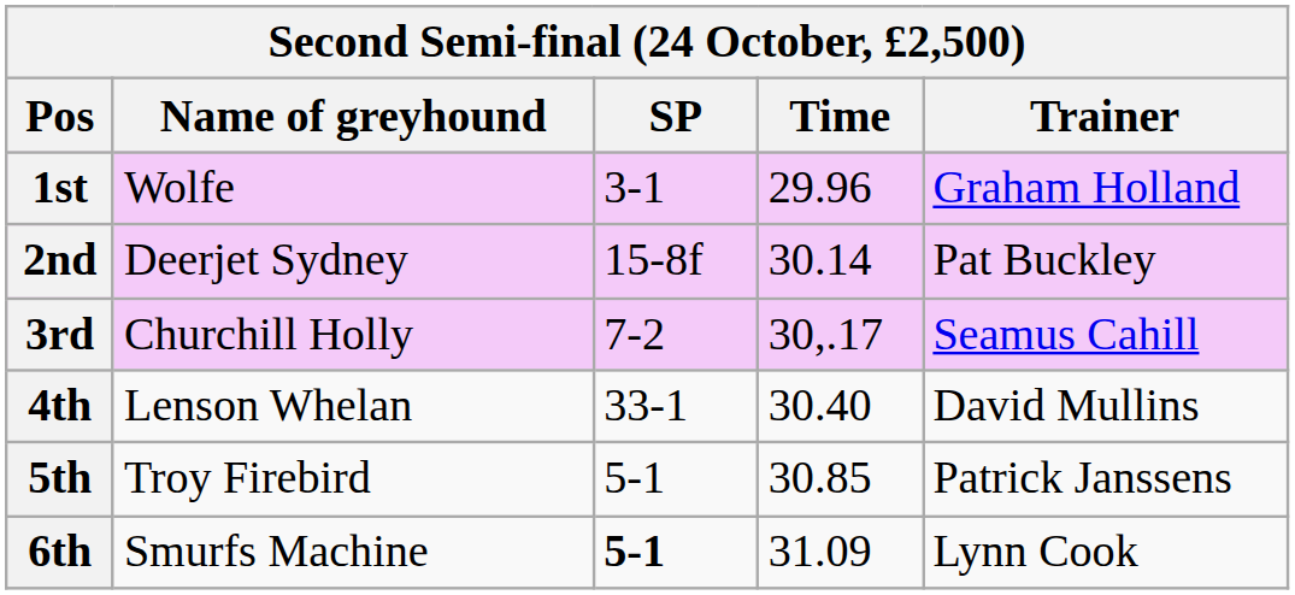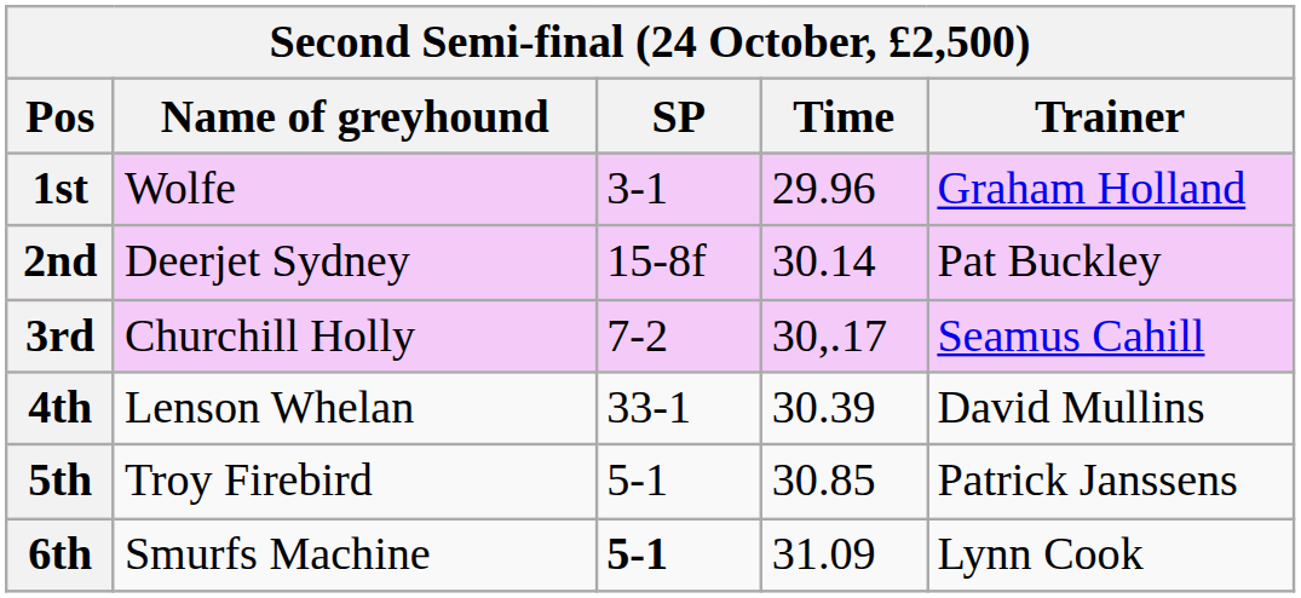4th | Time: 30.40 -> 30.39
